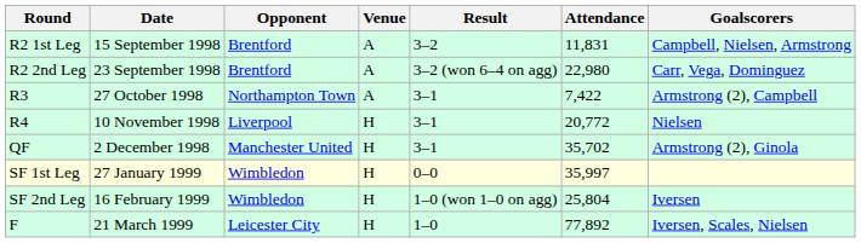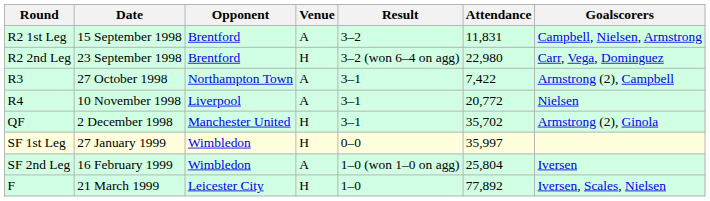R2 2nd Leg | Venue: A -> H
R4 | Venue: H -> A
SF 2nd Leg | Venue: H -> A
